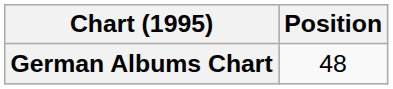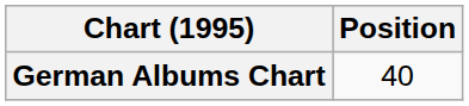German Albums Chart | Position: 48 -> 40
